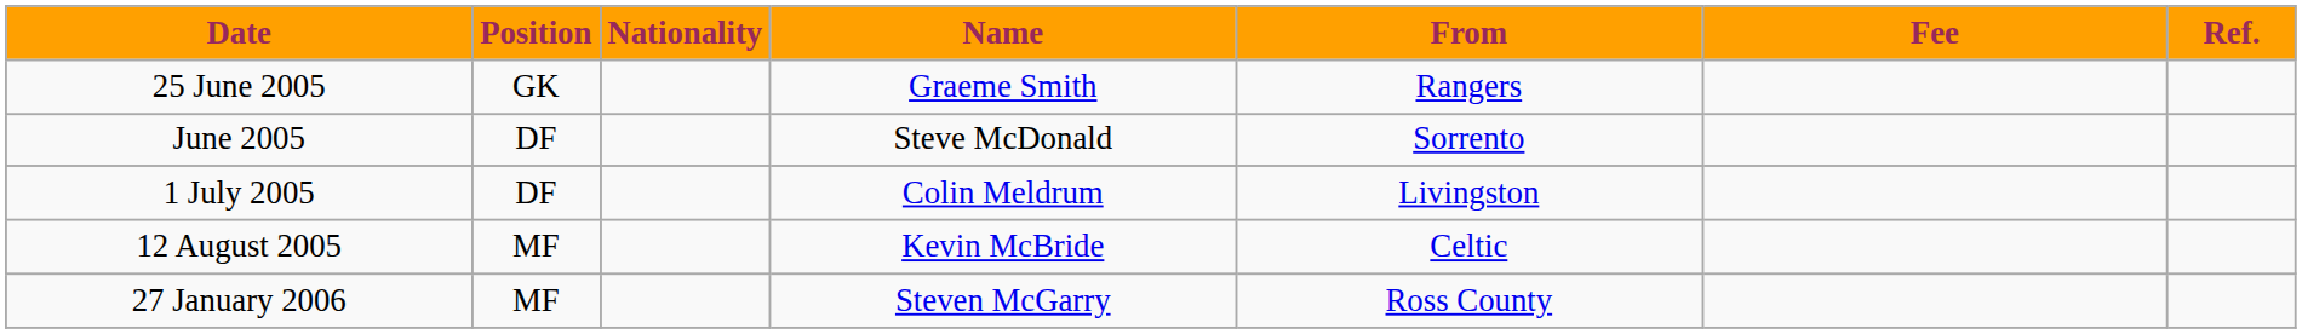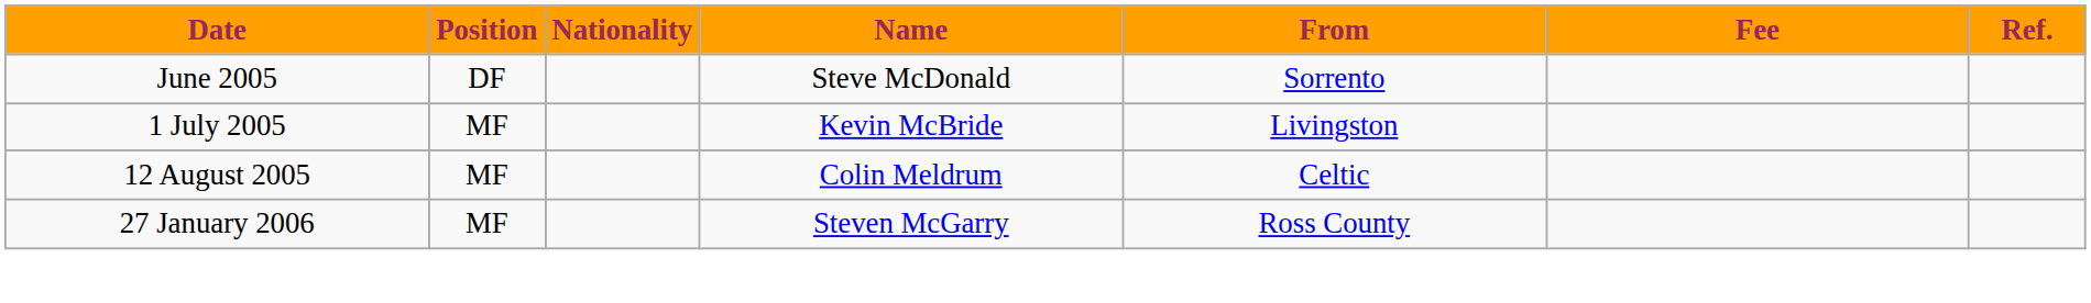- row: 25 June 2005 | GK | Graeme Smith | Rangers
1 July 2005 | Position: DF -> MF
1 July 2005 | Name: Colin Meldrum -> Kevin McBride
12 August 2005 | Name: Kevin McBride -> Colin Meldrum
